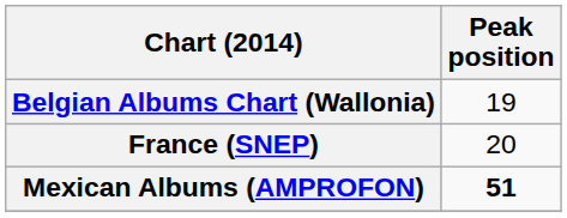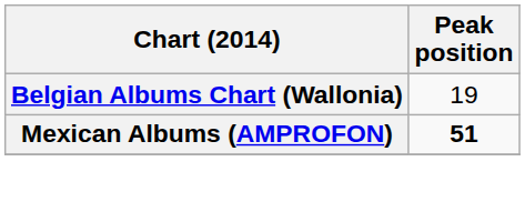- row: France (SNEP) | 20
